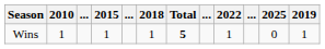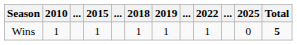columns swapped: 2019 <-> Total
